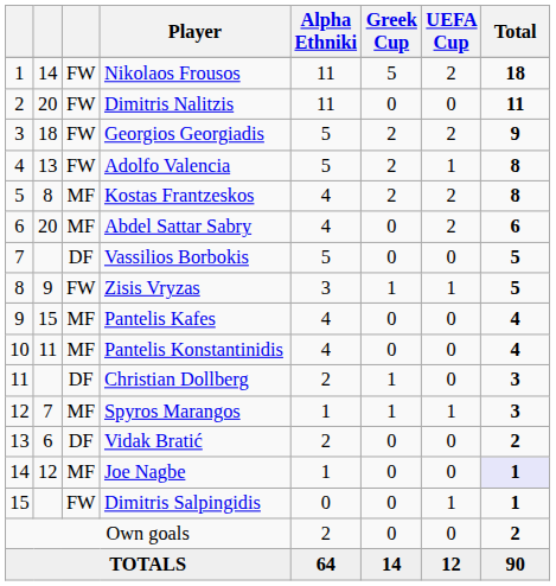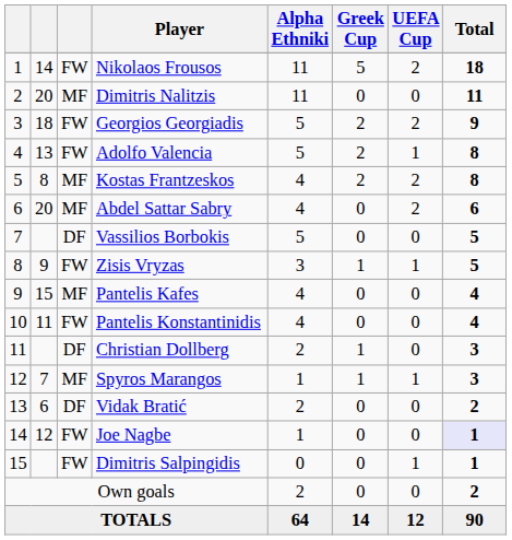Dimitris Nalitzis | column 3: FW -> MF
Pantelis Konstantinidis | column 3: MF -> FW
Joe Nagbe | column 3: MF -> FW
